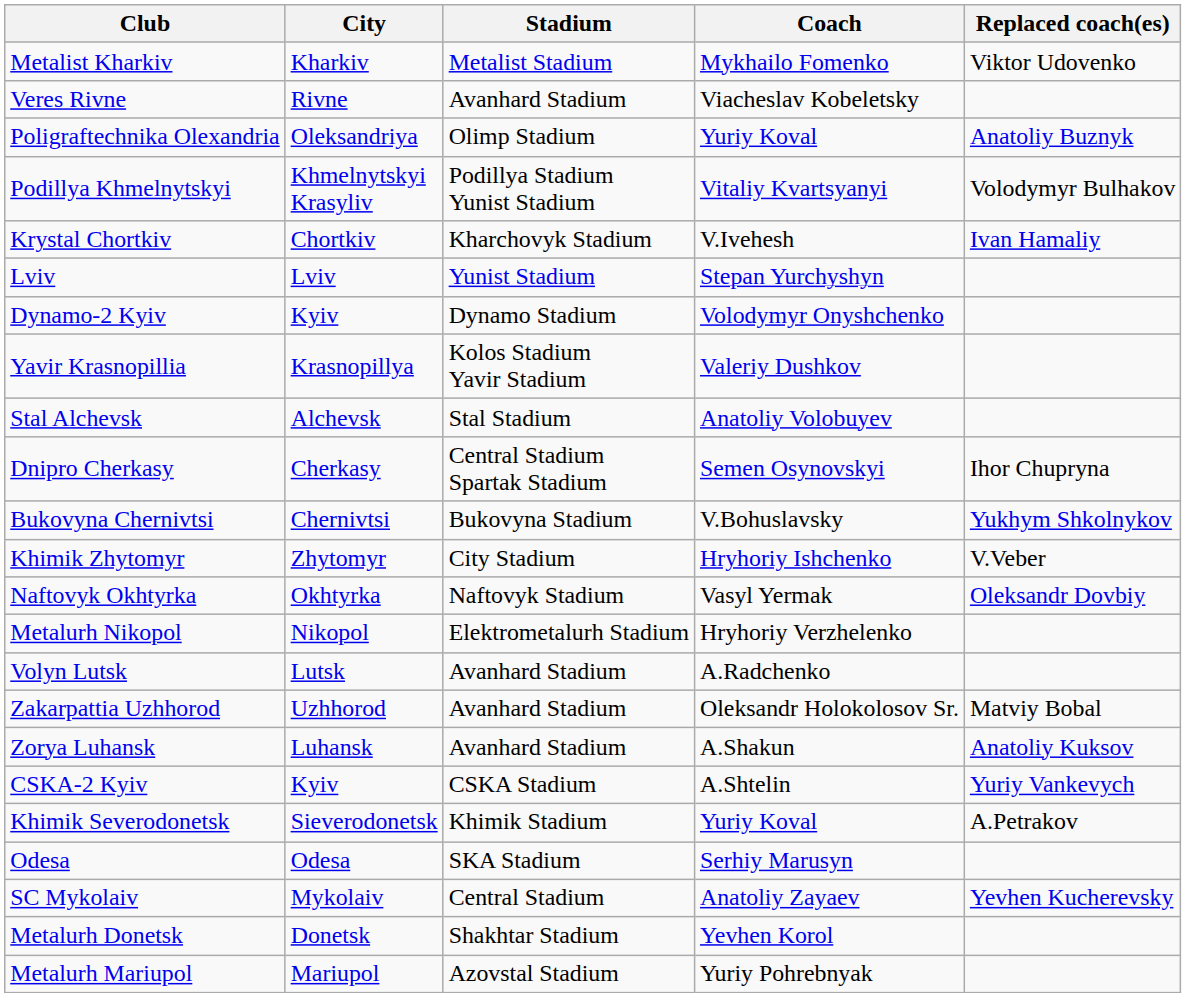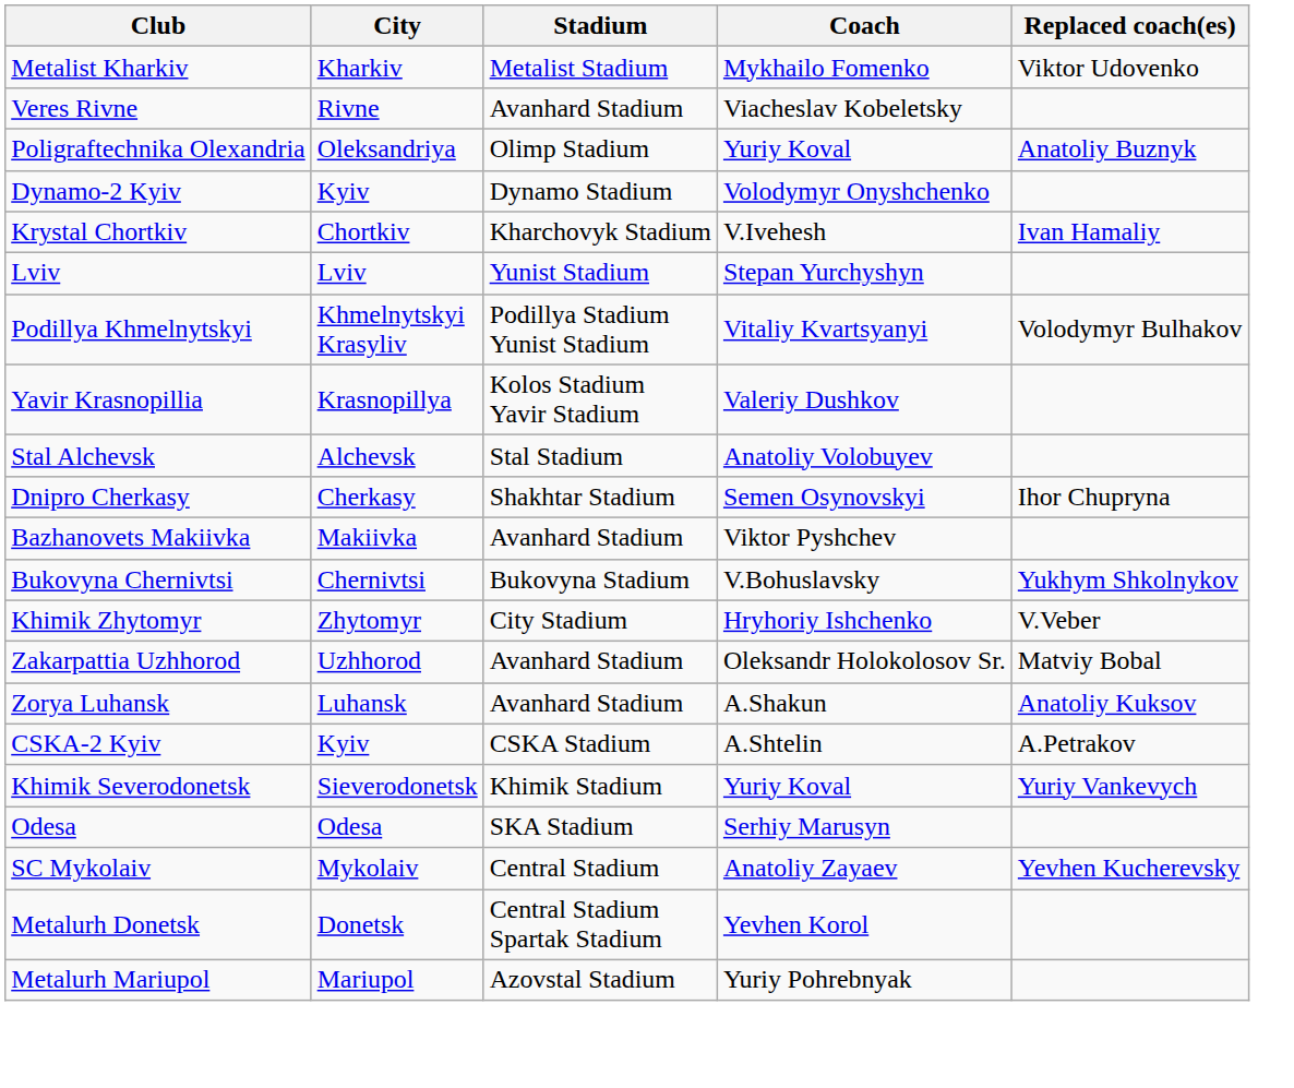rows swapped: Podillya Khmelnytskyi <-> Dynamo-2 Kyiv
Dnipro Cherkasy | Stadium: Central Stadium Spartak Stadium -> Shakhtar Stadium
+ row: Bazhanovets Makiivka | Makiivka | Avanhard Stadium | Viktor Pyshchev
- row: Naftovyk Okhtyrka | Okhtyrka | Naftovyk Stadium | Vasyl Yermak | Oleksandr Dovbiy
- row: Metalurh Nikopol | Nikopol | Elektrometalurh Stadium | Hryhoriy Verzhelenko
- row: Volyn Lutsk | Lutsk | Avanhard Stadium | A.Radchenko
CSKA-2 Kyiv | Replaced coach(es): Yuriy Vankevych -> A.Petrakov
Khimik Severodonetsk | Replaced coach(es): A.Petrakov -> Yuriy Vankevych
Metalurh Donetsk | Stadium: Shakhtar Stadium -> Central Stadium Spartak Stadium
